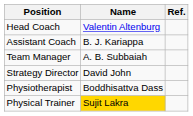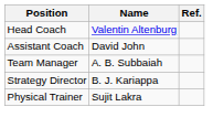Assistant Coach | Name: B. J. Kariappa -> David John
Strategy Director | Name: David John -> B. J. Kariappa
- row: Physiotherapist | Boddhisattva Dass
Physical Trainer | Name: gold background -> no background
